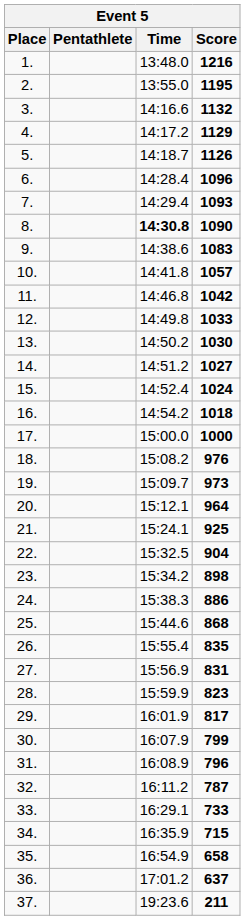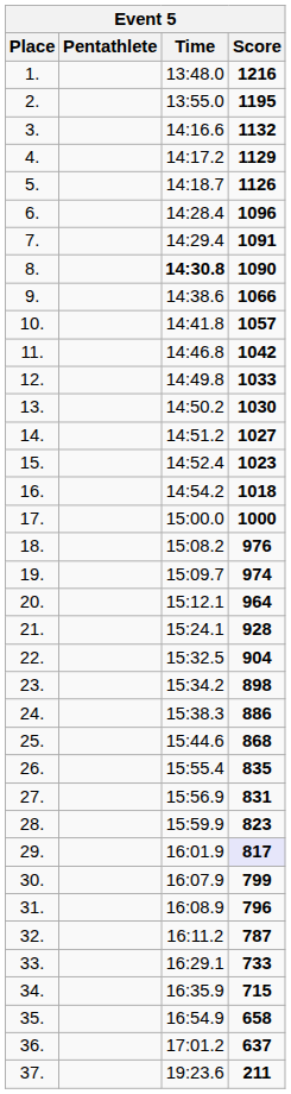7. | Score: 1093 -> 1091
9. | Score: 1083 -> 1066
15. | Score: 1024 -> 1023
19. | Score: 973 -> 974
21. | Score: 925 -> 928
29. | Score: no background -> lavender background
